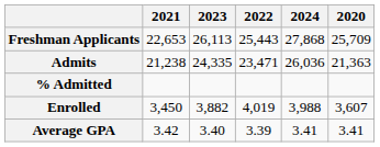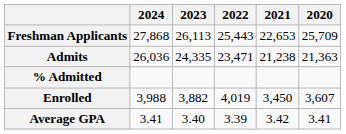columns swapped: 2024 <-> 2021
